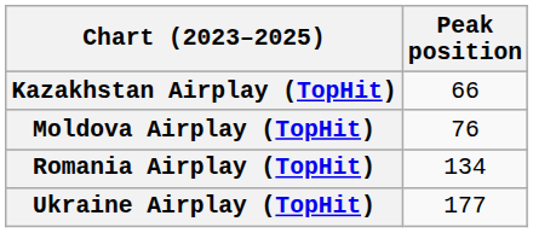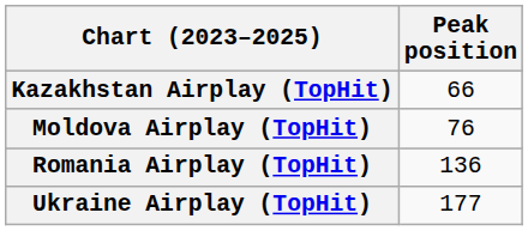Romania Airplay (TopHit) | Peak position: 134 -> 136
